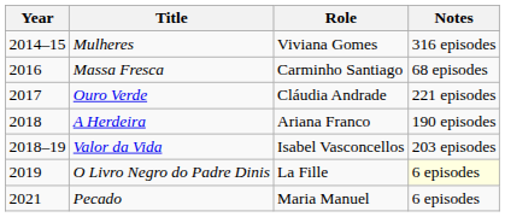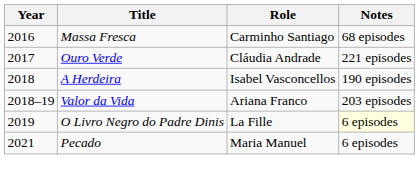- row: 2014–15 | Mulheres | Viviana Gomes | 316 episodes
A Herdeira | Role: Ariana Franco -> Isabel Vasconcellos
Valor da Vida | Role: Isabel Vasconcellos -> Ariana Franco
